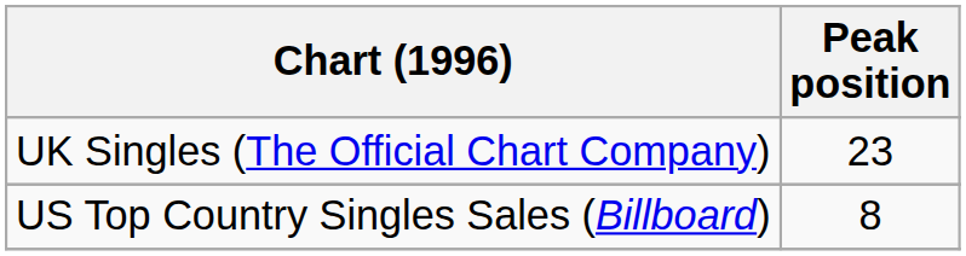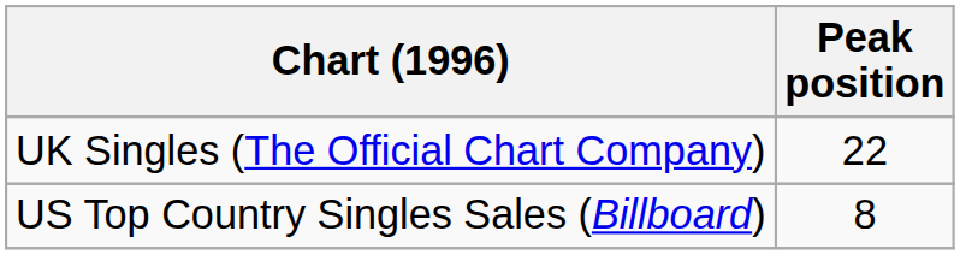UK Singles (The Official Chart Company) | Peak position: 23 -> 22
